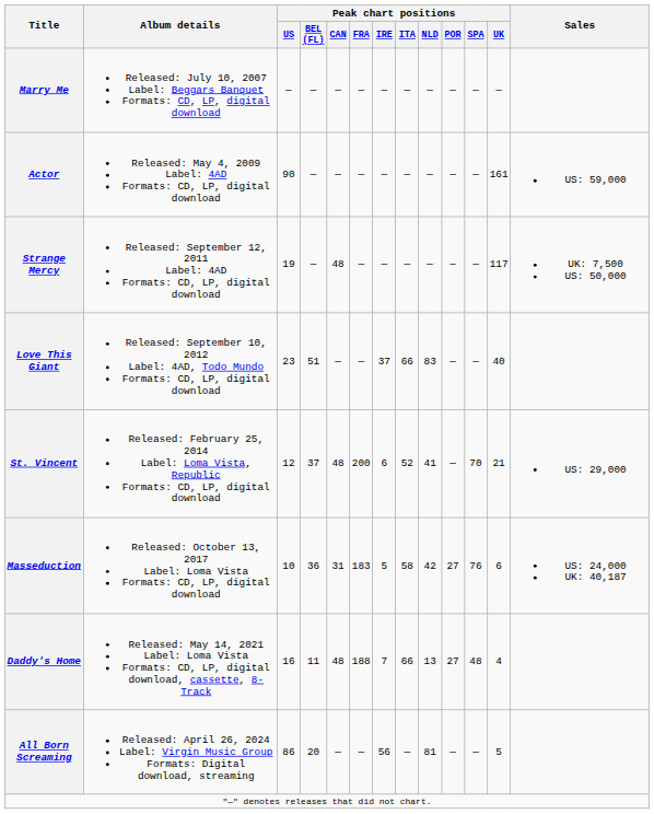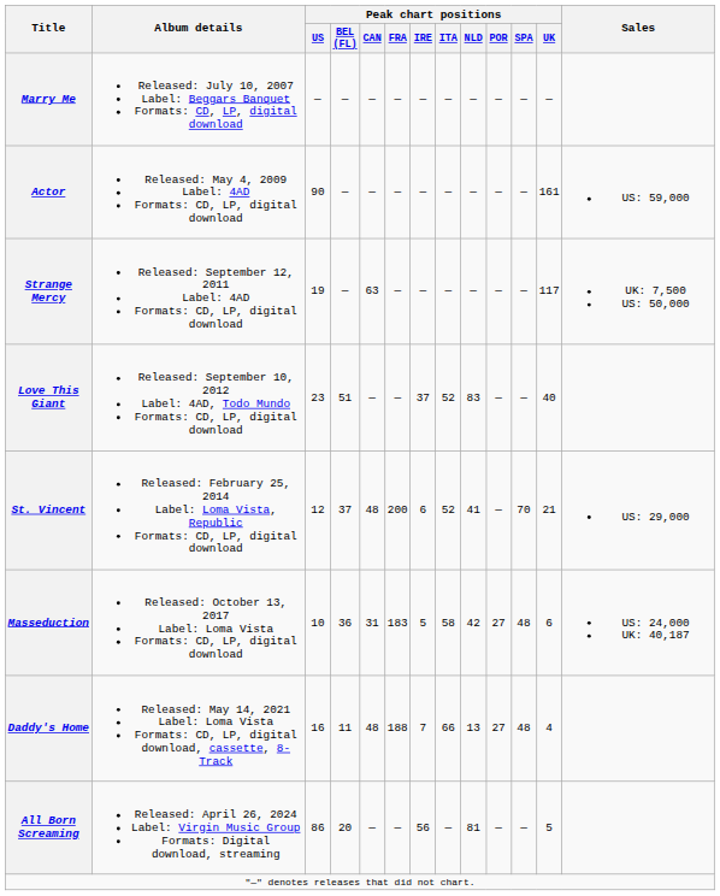Strange Mercy | Peak chart positions / CAN: 48 -> 63
Love This Giant | Peak chart positions / ITA: 66 -> 52
Masseduction | Peak chart positions / SPA: 76 -> 48
